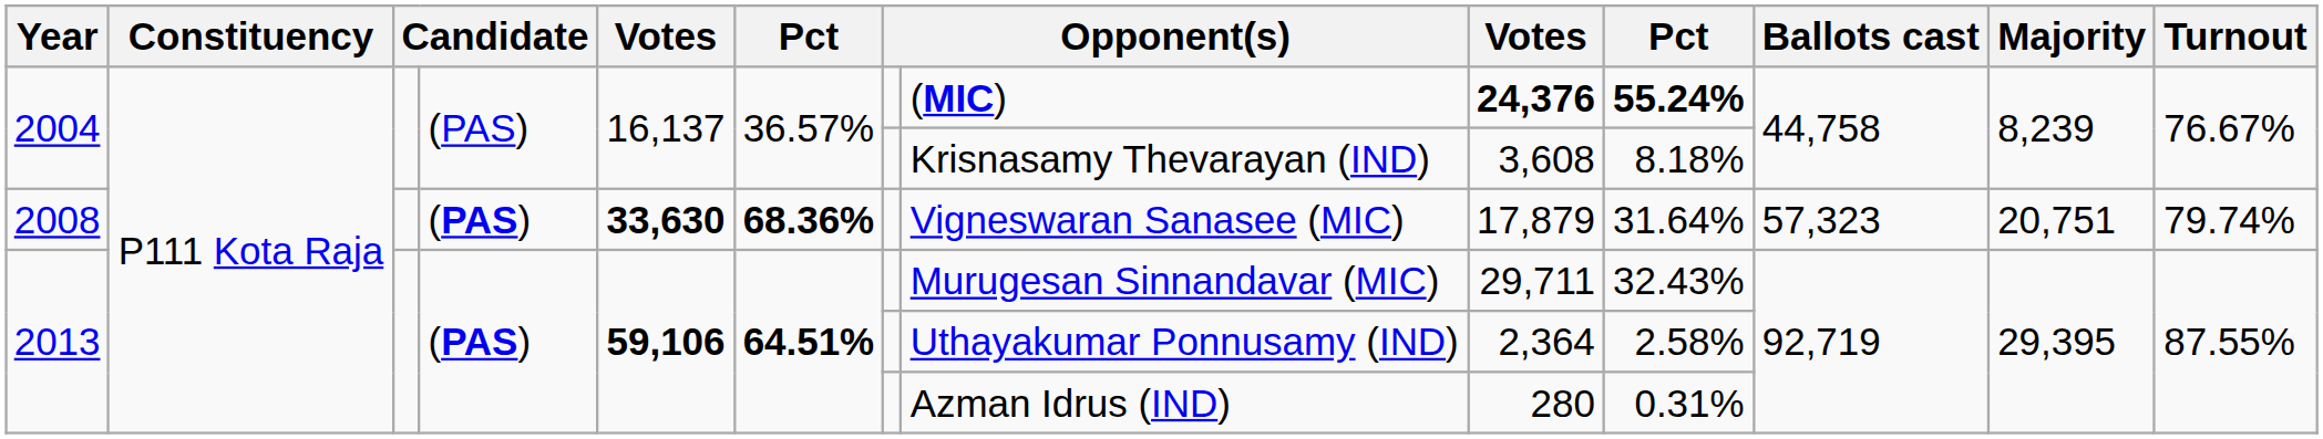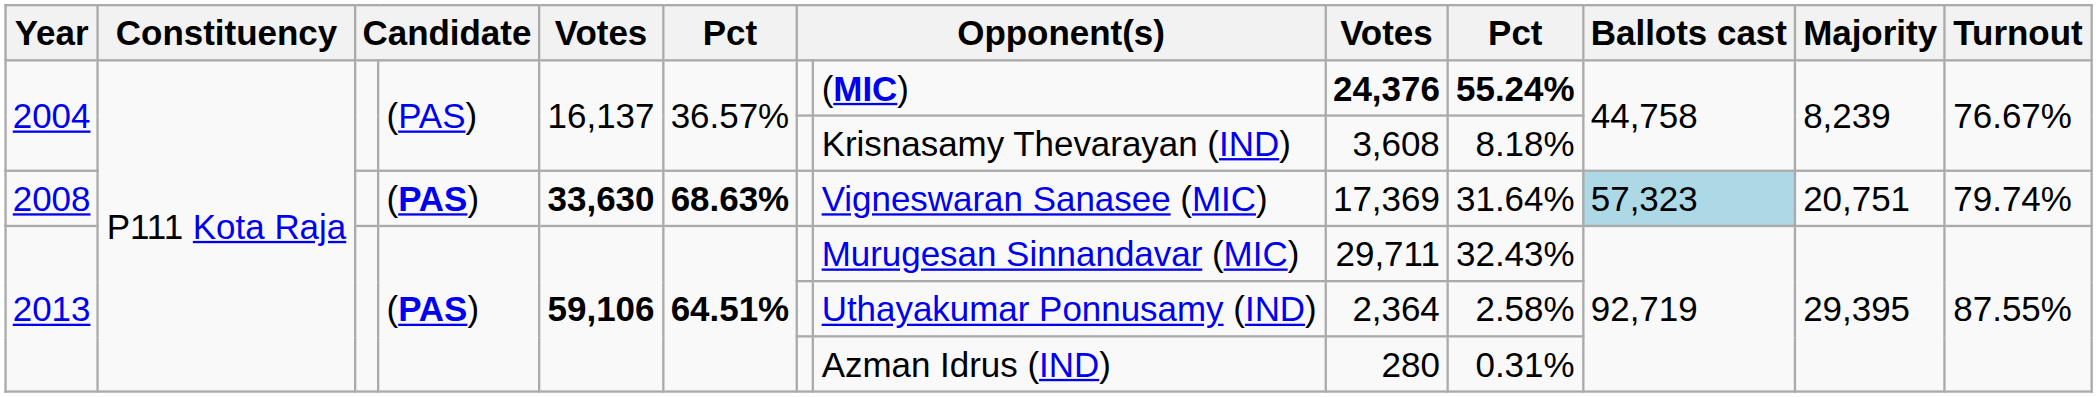2008 | column 6: 68.36% -> 68.63%
2008 | column 9: 17,879 -> 17,369
2008 | Ballots cast: no background -> lightblue background
